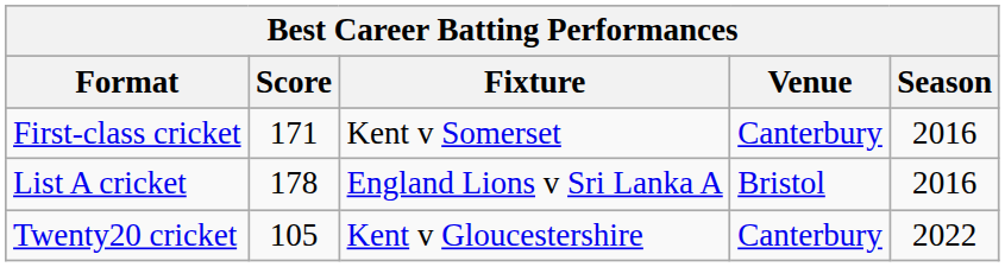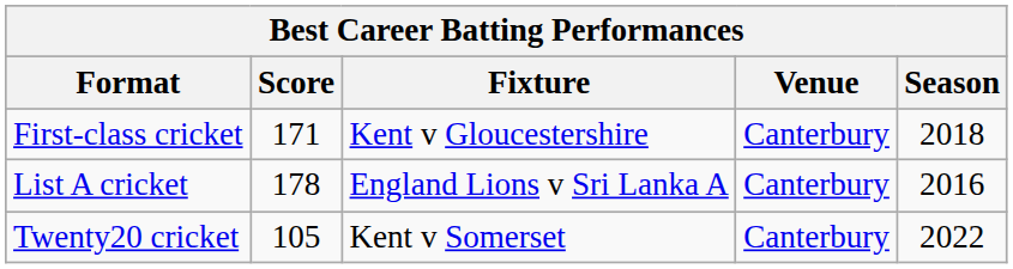First-class cricket | Fixture: Kent v Somerset -> Kent v Gloucestershire
First-class cricket | Season: 2016 -> 2018
List A cricket | Venue: Bristol -> Canterbury
Twenty20 cricket | Fixture: Kent v Gloucestershire -> Kent v Somerset
